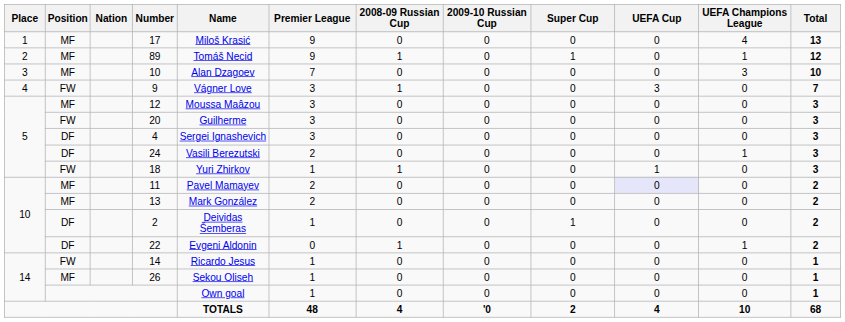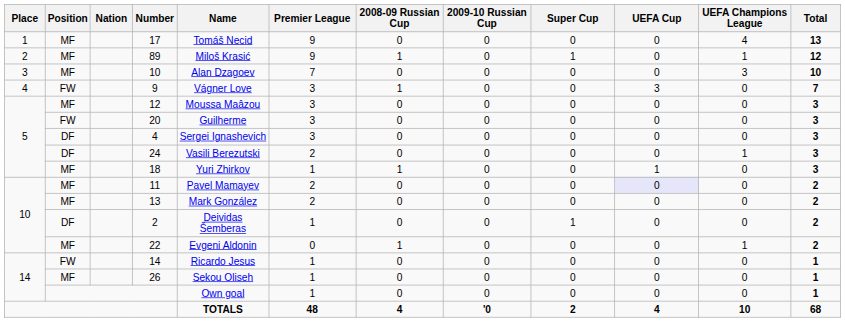17 | Name: Miloš Krasić -> Tomáš Necid
89 | Name: Tomáš Necid -> Miloš Krasić
18 | Position: FW -> MF
22 | Position: DF -> MF
